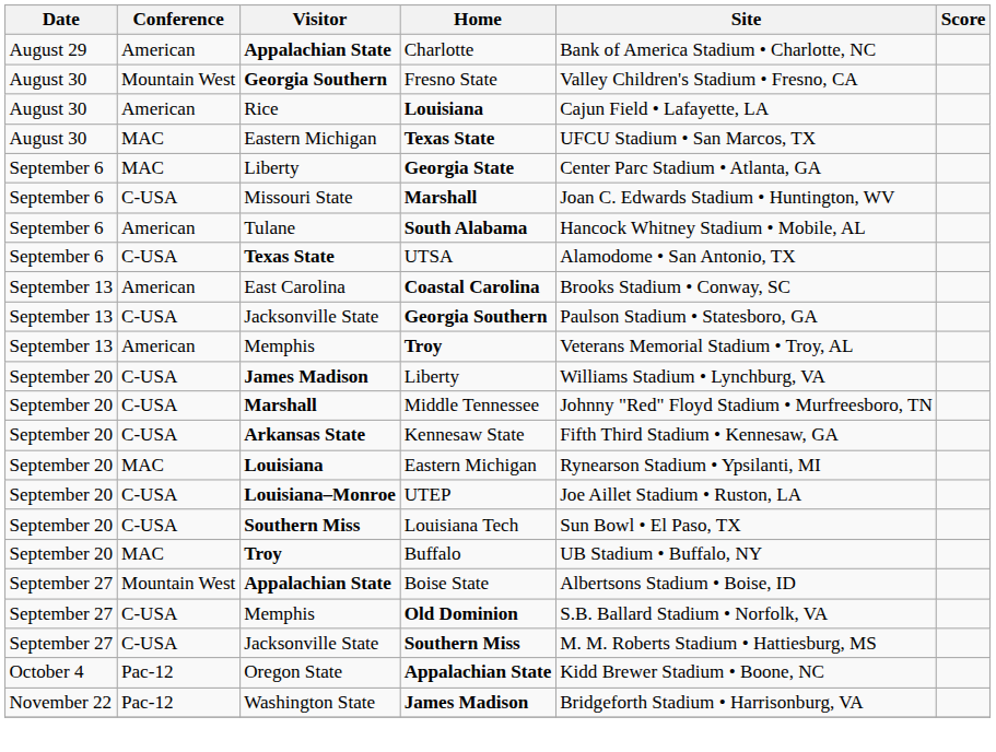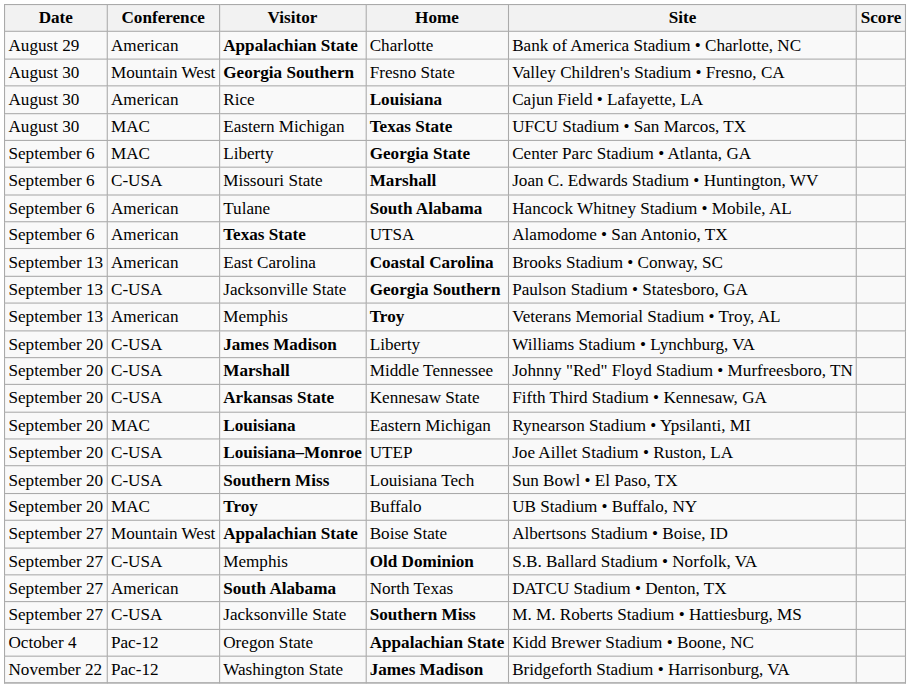UTSA | Conference: C-USA -> American
+ row: September 27 | American | South Alabama | North Texas | DATCU Stadium • Denton, TX
